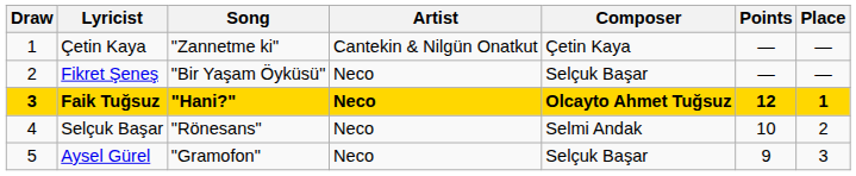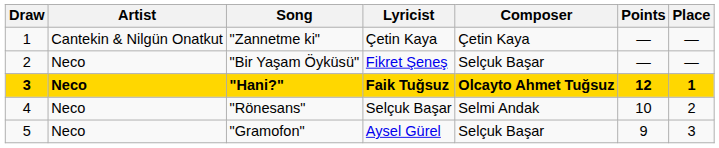columns swapped: Artist <-> Lyricist
